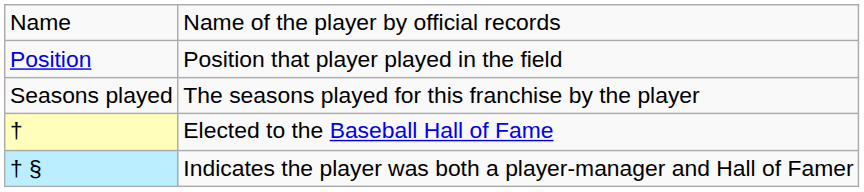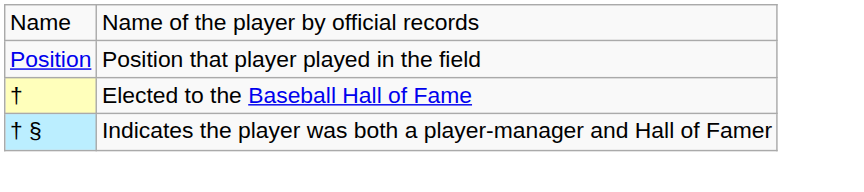- row: Seasons played | The seasons played for this franchise by the player
